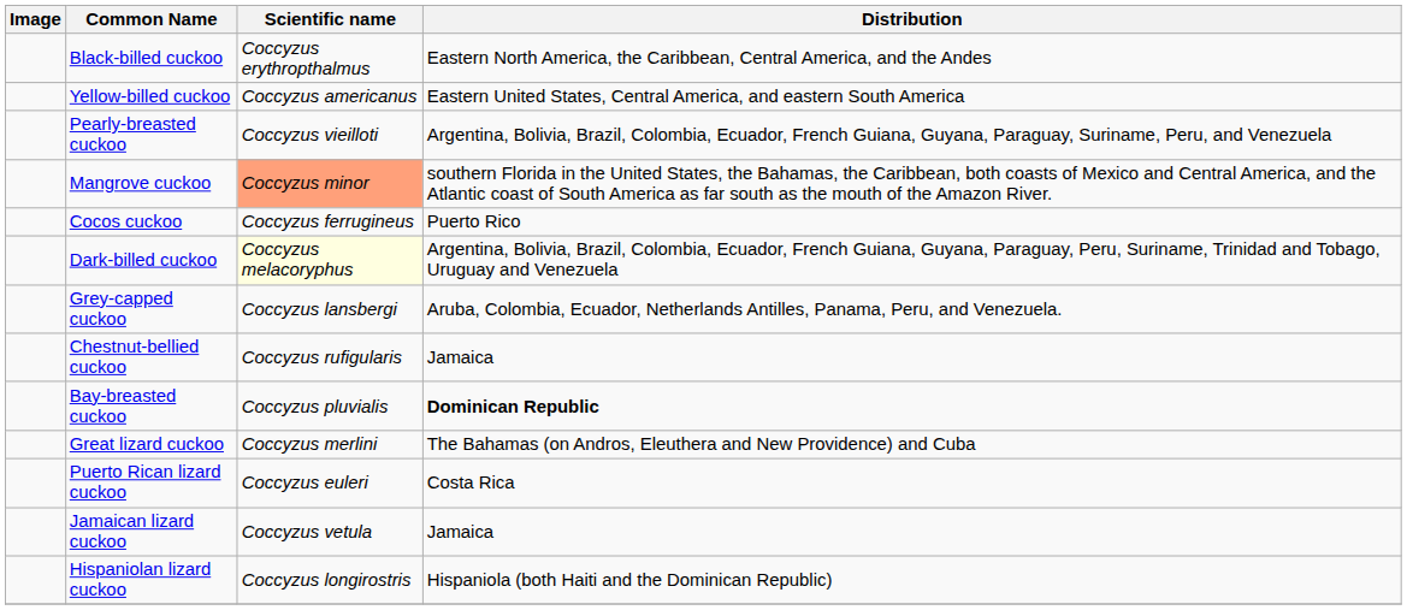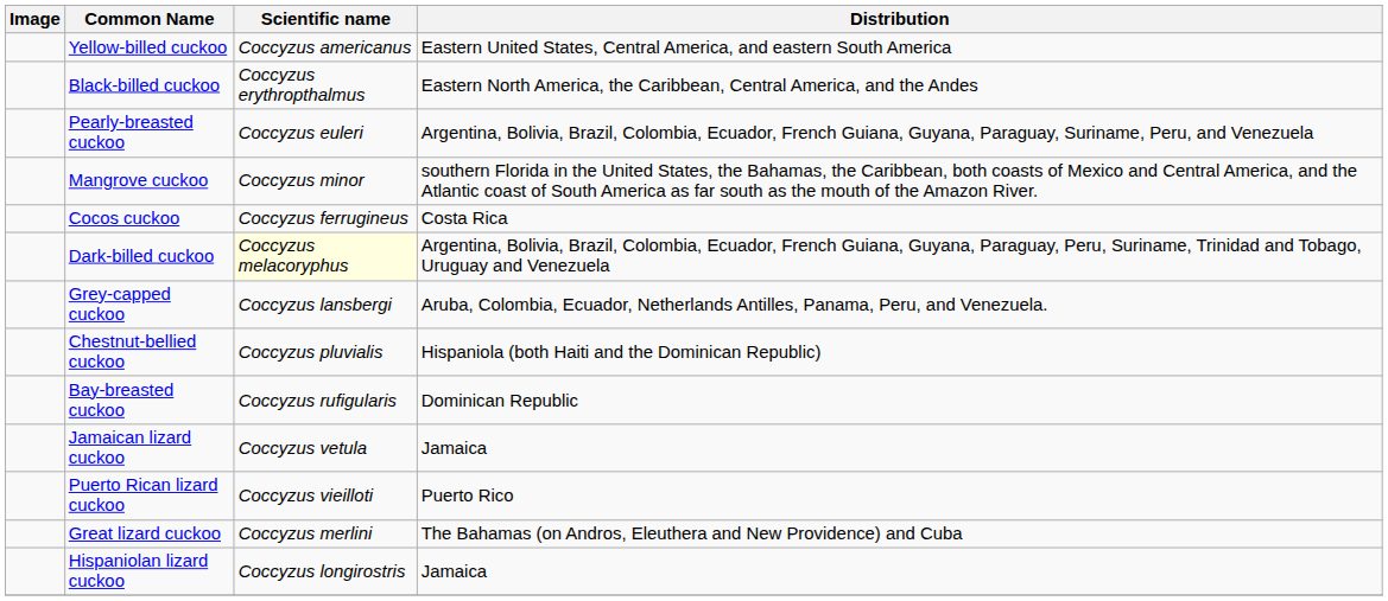rows swapped: Black-billed cuckoo <-> Yellow-billed cuckoo
Pearly-breasted cuckoo | Scientific name: Coccyzus vieilloti -> Coccyzus euleri
Mangrove cuckoo | Scientific name: lightsalmon background -> no background
Cocos cuckoo | Distribution: Puerto Rico -> Costa Rica
Chestnut-bellied cuckoo | Scientific name: Coccyzus rufigularis -> Coccyzus pluvialis
Chestnut-bellied cuckoo | Distribution: Jamaica -> Hispaniola (both Haiti and the Dominican Republic)
Bay-breasted cuckoo | Scientific name: Coccyzus pluvialis -> Coccyzus rufigularis
Bay-breasted cuckoo | Distribution: bold -> normal
rows swapped: Great lizard cuckoo <-> Jamaican lizard cuckoo
Puerto Rican lizard cuckoo | Scientific name: Coccyzus euleri -> Coccyzus vieilloti
Puerto Rican lizard cuckoo | Distribution: Costa Rica -> Puerto Rico
Hispaniolan lizard cuckoo | Distribution: Hispaniola (both Haiti and the Dominican Republic) -> Jamaica
